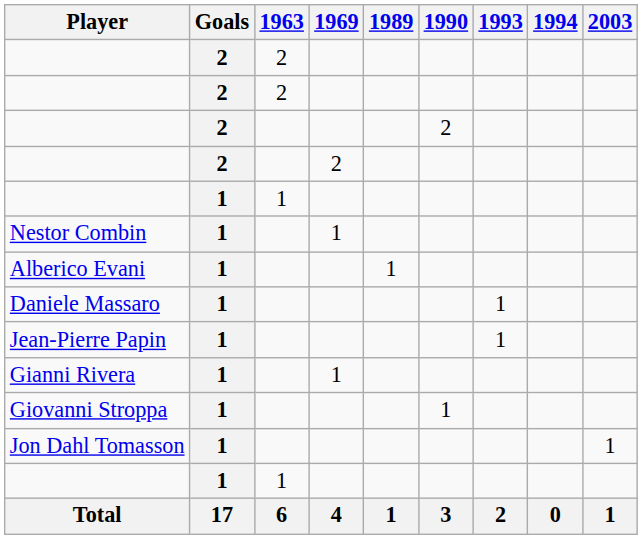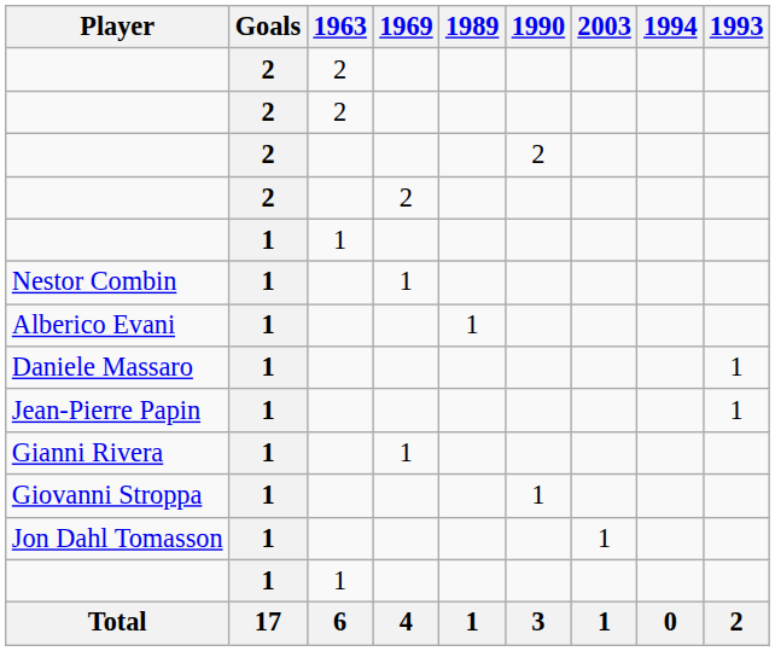columns swapped: 1993 <-> 2003
